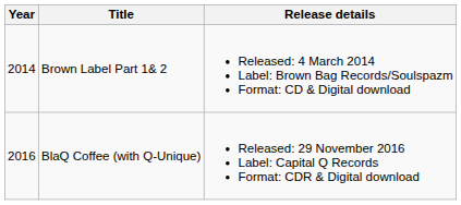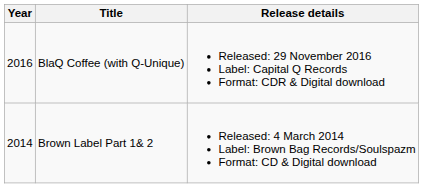rows swapped: Brown Label Part 1& 2 <-> BlaQ Coffee (with Q-Unique)
